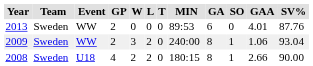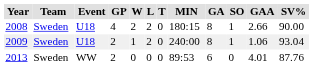rows swapped: 2008 <-> 2013
2009 | Event: WW -> U18
2009 | W: 3 -> 1
